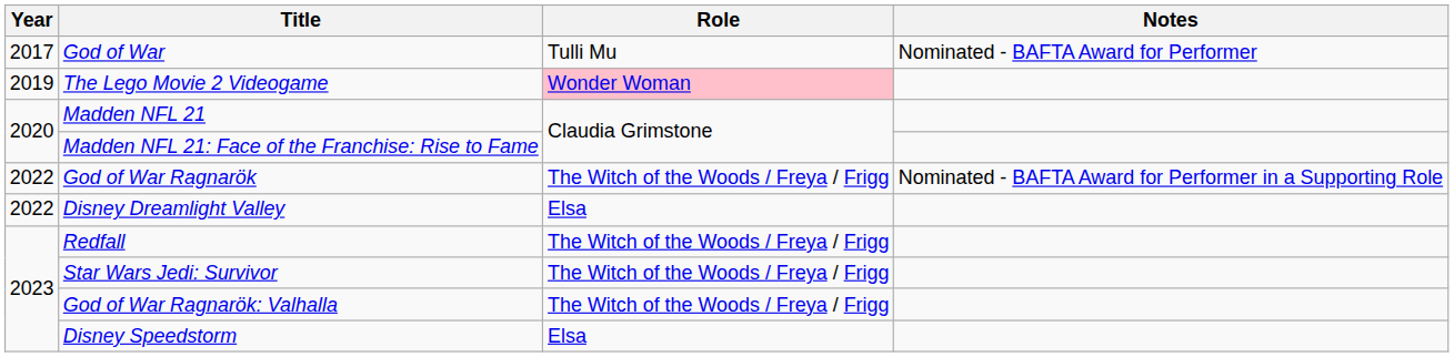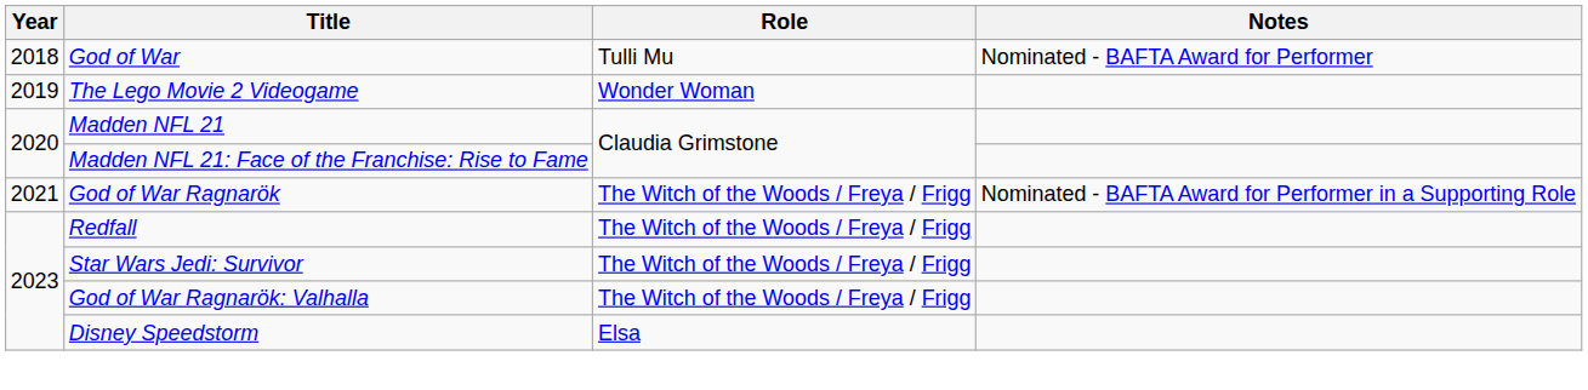God of War | Year: 2017 -> 2018
The Lego Movie 2 Videogame | Role: pink background -> no background
God of War Ragnarök | Year: 2022 -> 2021
- row: 2022 | Disney Dreamlight Valley | Elsa
